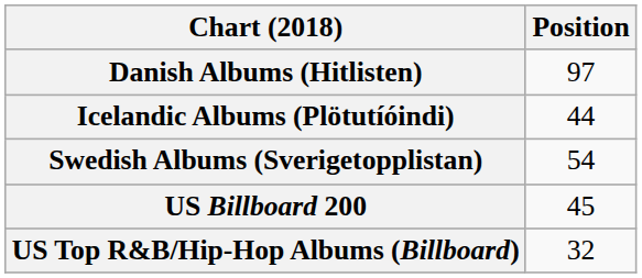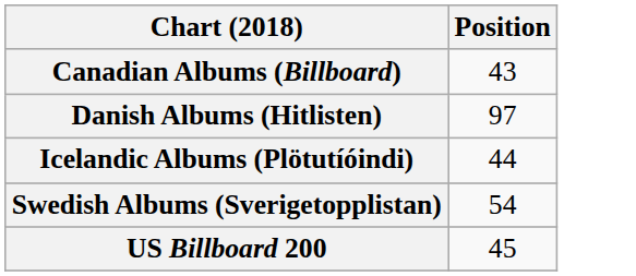+ row: Canadian Albums (Billboard) | 43
- row: US Top R&B/Hip-Hop Albums (Billboard) | 32
